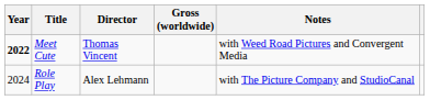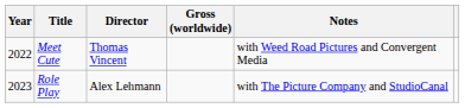Meet Cute | Year: bold -> normal
Role Play | Year: 2024 -> 2023
